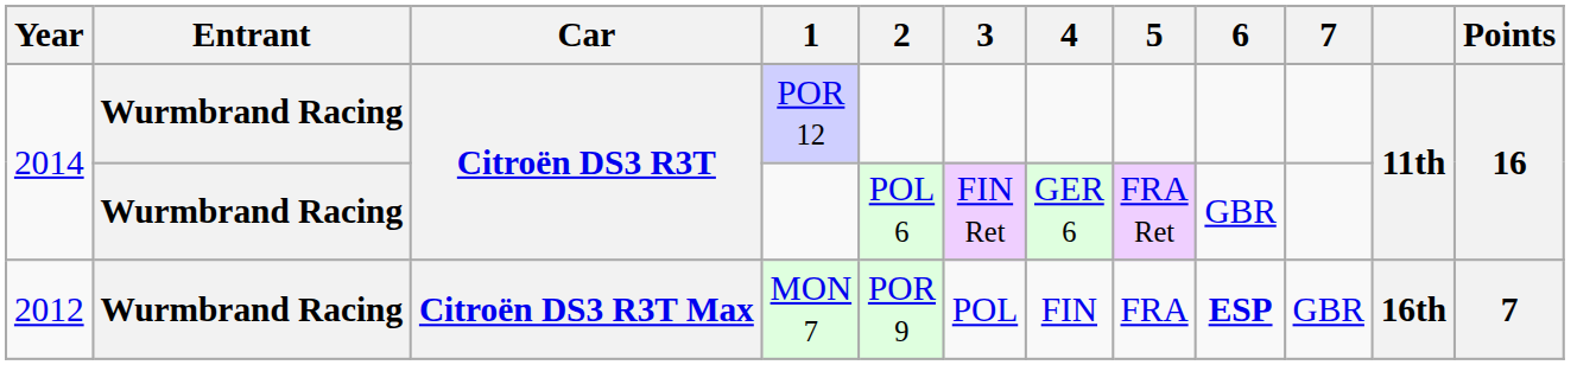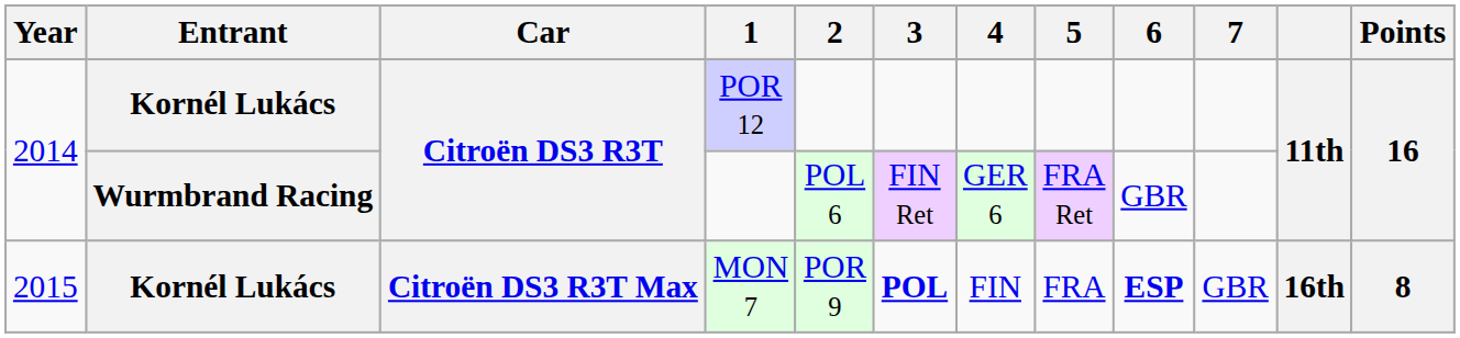POR 12 | Entrant: Wurmbrand Racing -> Kornél Lukács
MON 7 | Year: 2012 -> 2015
MON 7 | Entrant: Wurmbrand Racing -> Kornél Lukács
MON 7 | 3: normal -> bold
MON 7 | Points: 7 -> 8
